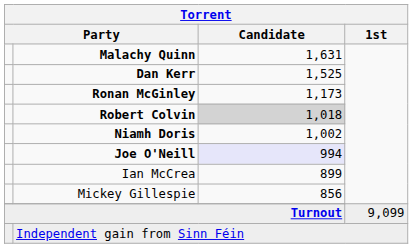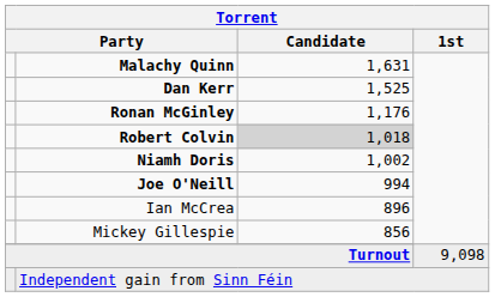Ronan McGinley | Torrent / Candidate: 1,173 -> 1,176
Joe O'Neill | Torrent / Candidate: lavender background -> no background
Ian McCrea | Torrent / Candidate: 899 -> 896
Turnout | Torrent / 1st: 9,099 -> 9,098
